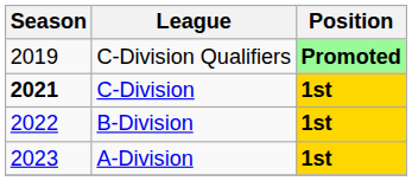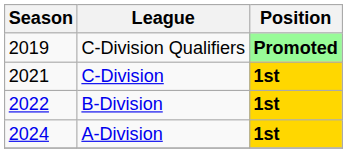C-Division | Season: bold -> normal
A-Division | Season: 2023 -> 2024
